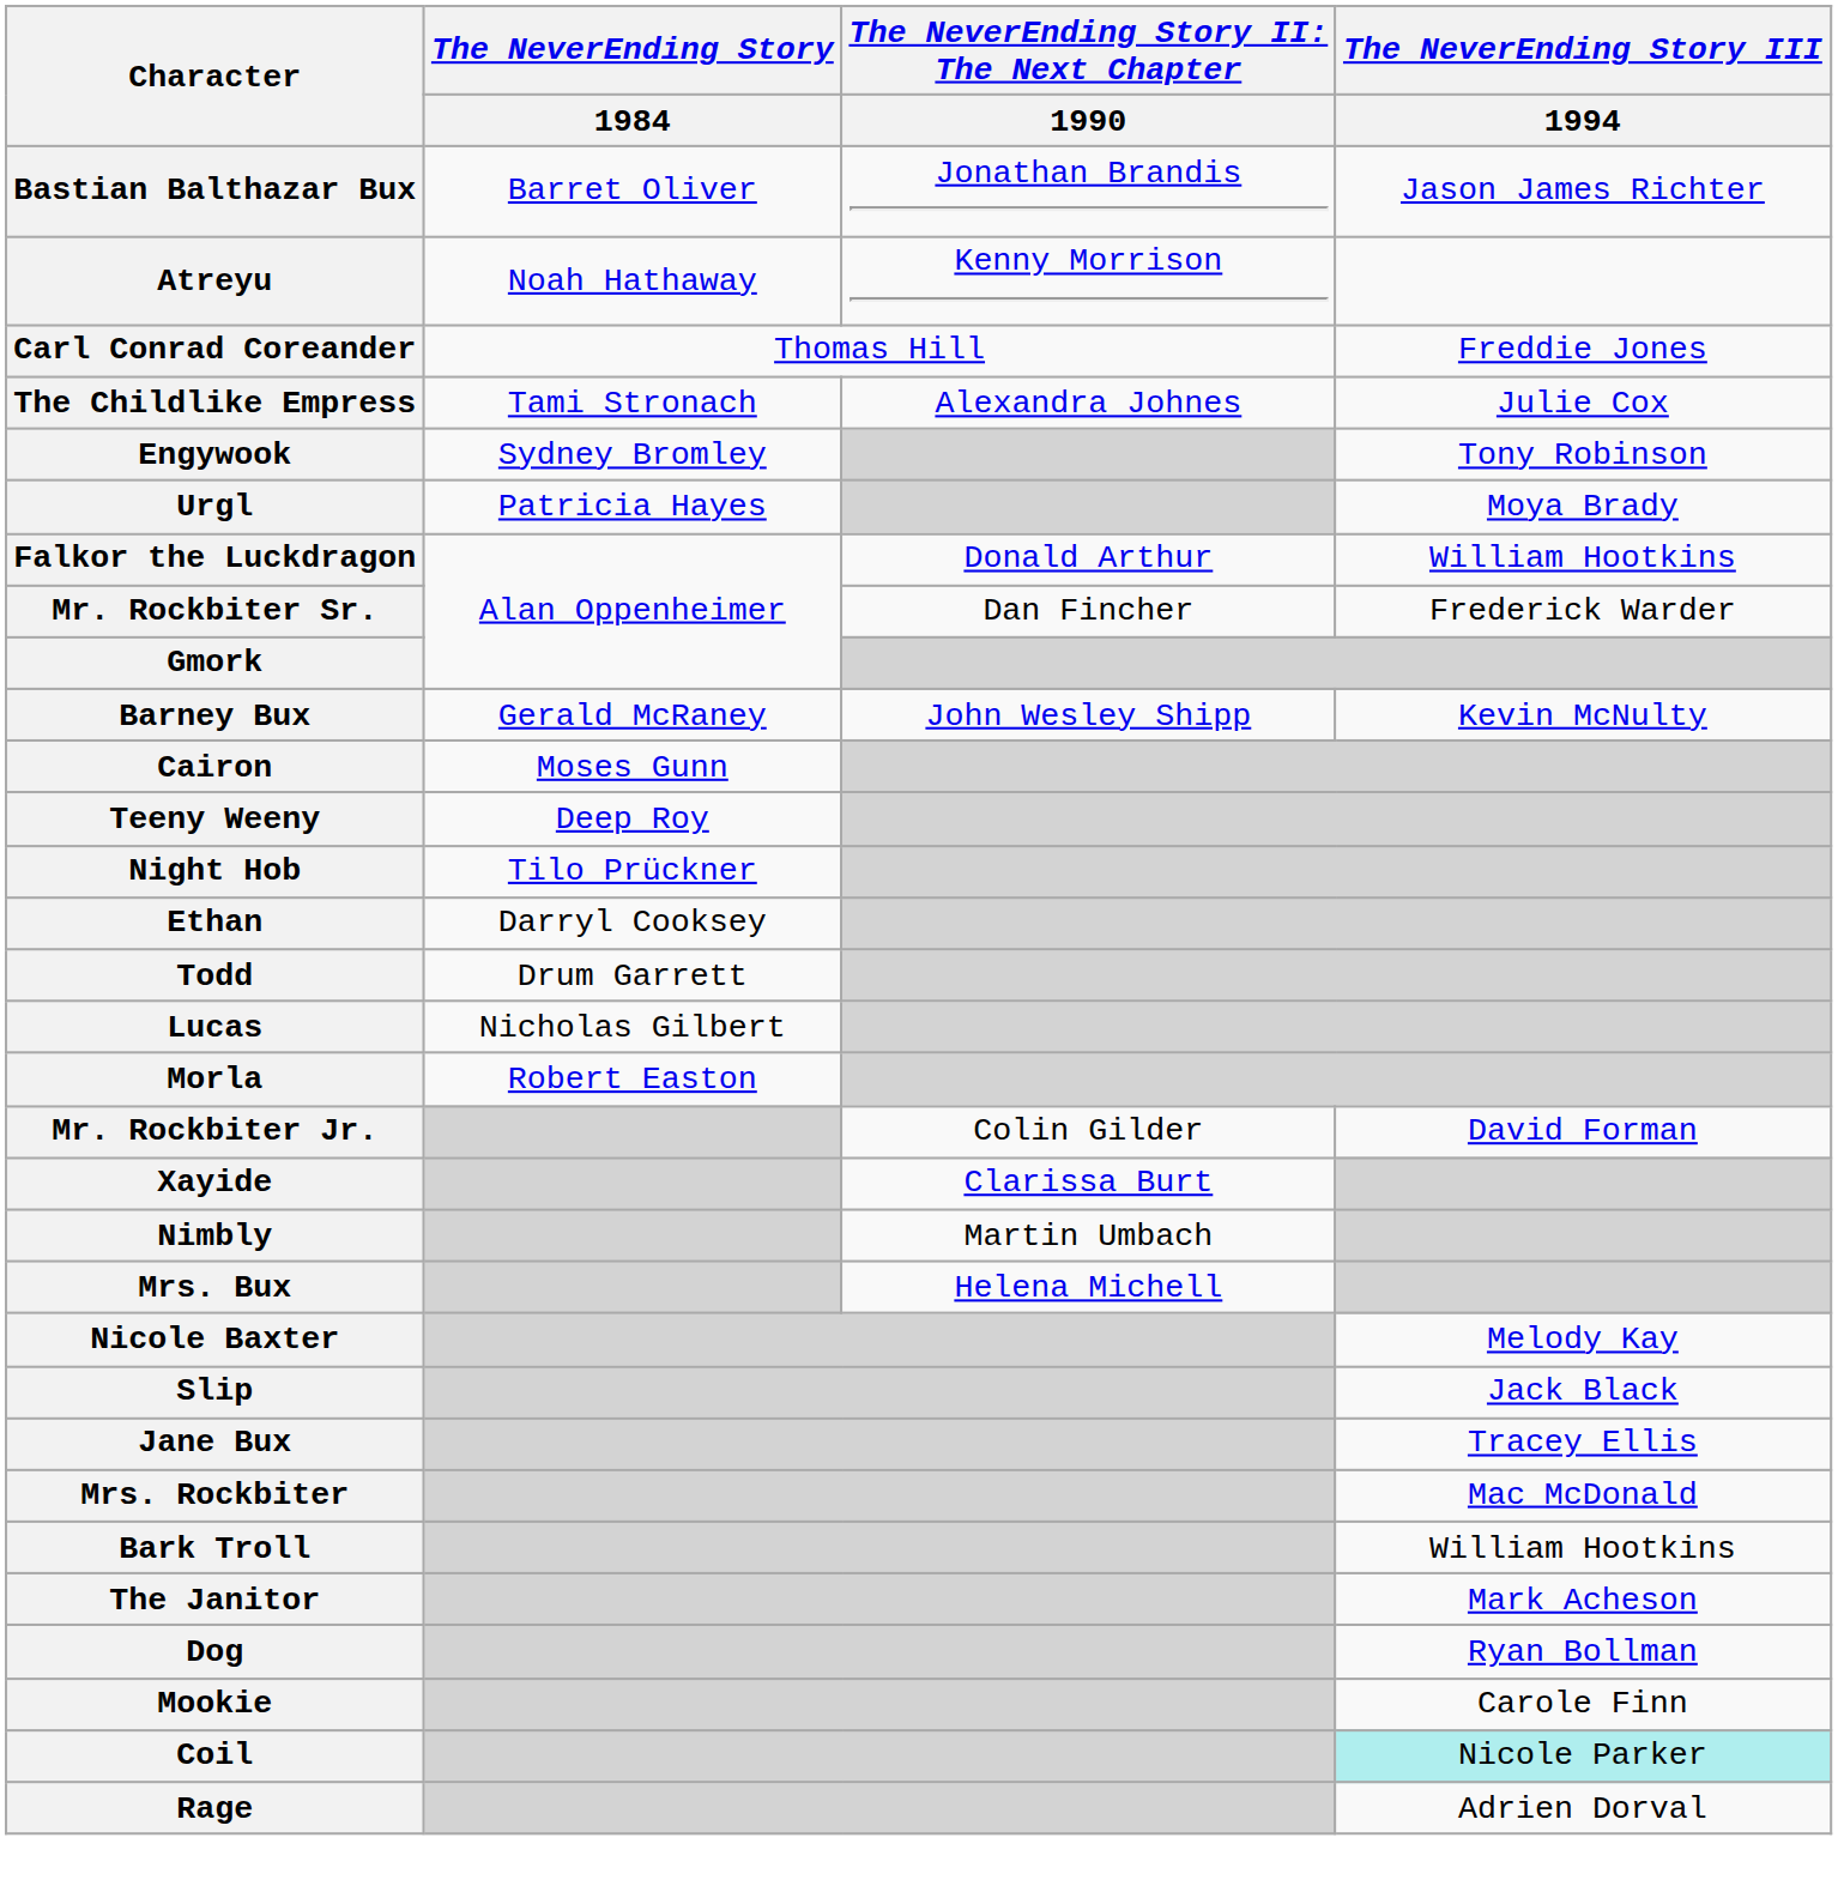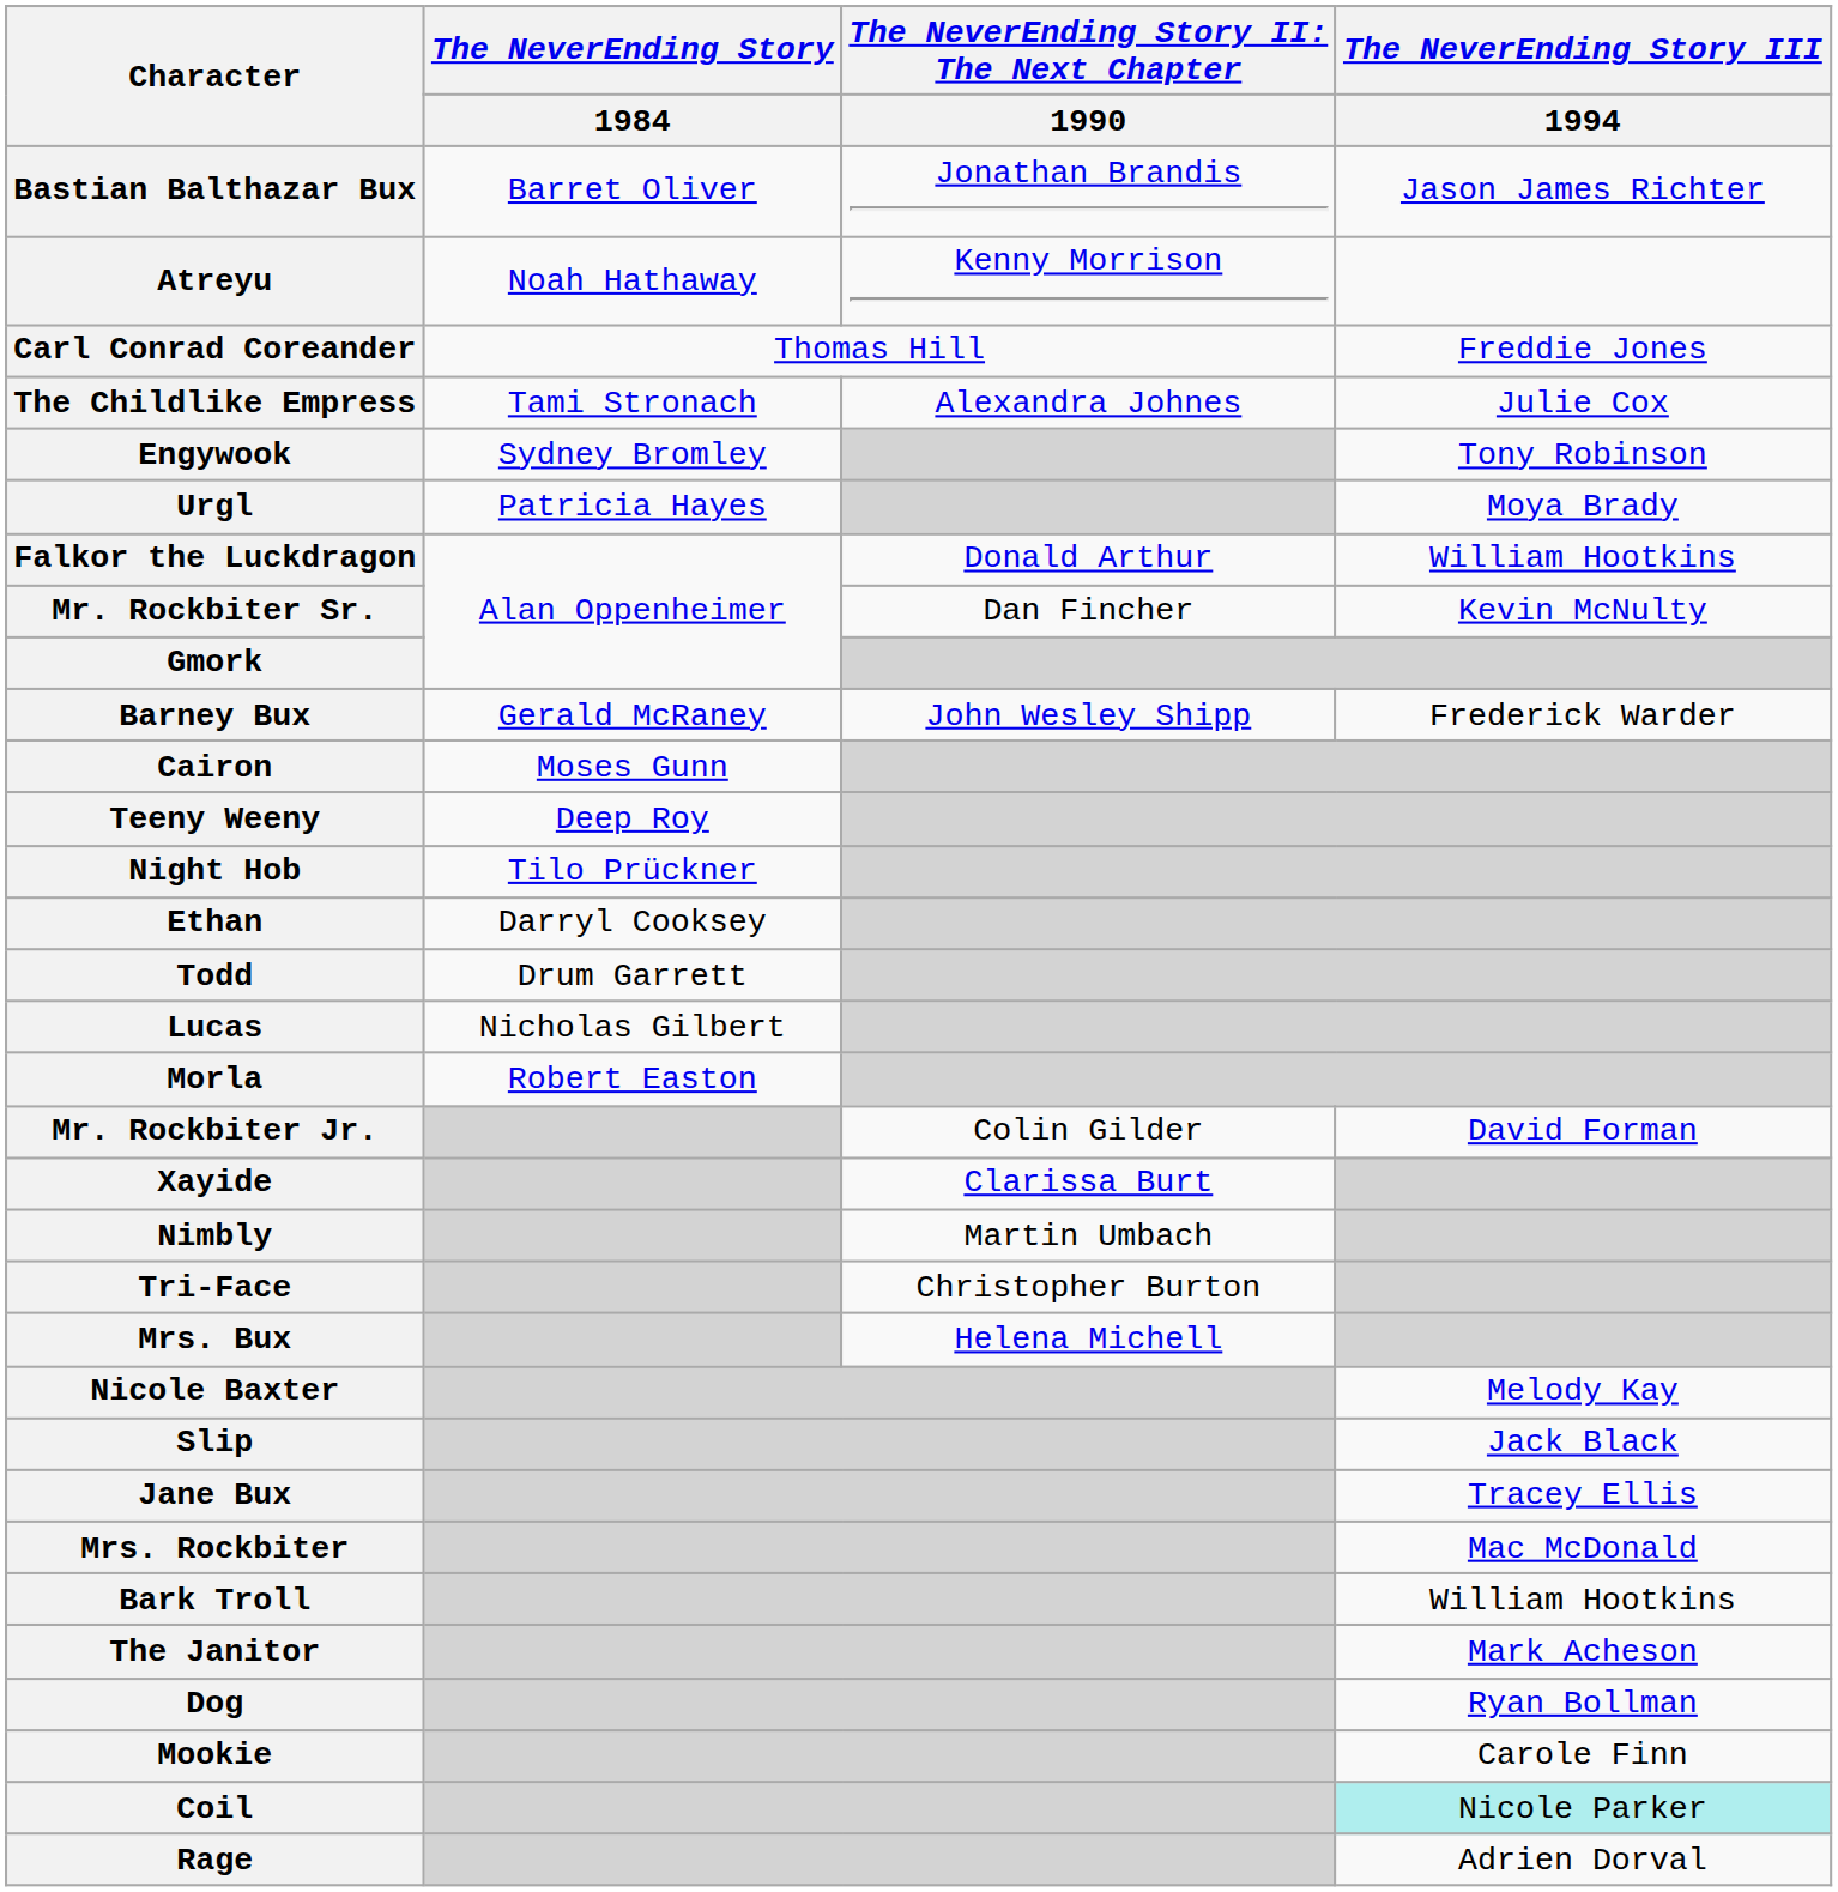Mr. Rockbiter Sr. | The NeverEnding Story III / 1994: Frederick Warder -> Kevin McNulty
Barney Bux | The NeverEnding Story III / 1994: Kevin McNulty -> Frederick Warder
+ row: Tri-Face | Christopher Burton
